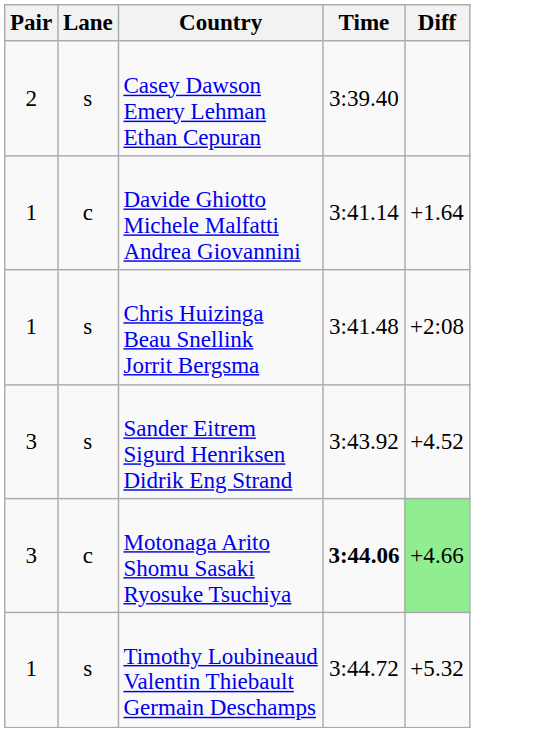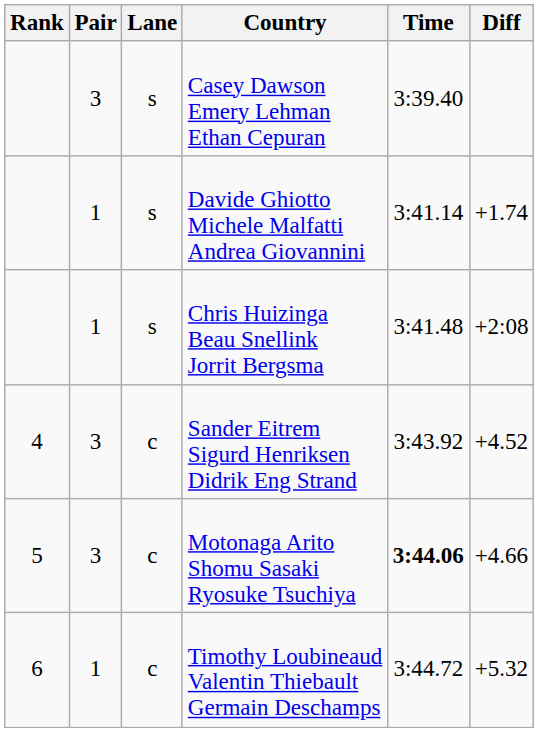+ column: Rank | 4 | 5 | 6
Casey Dawson Emery Lehman Ethan Cepuran | Pair: 2 -> 3
Davide Ghiotto Michele Malfatti Andrea Giovannini | Lane: c -> s
Davide Ghiotto Michele Malfatti Andrea Giovannini | Diff: +1.64 -> +1.74
Sander Eitrem Sigurd Henriksen Didrik Eng Strand | Lane: s -> c
Motonaga Arito Shomu Sasaki Ryosuke Tsuchiya | Diff: lightgreen background -> no background
Timothy Loubineaud Valentin Thiebault Germain Deschamps | Lane: s -> c
